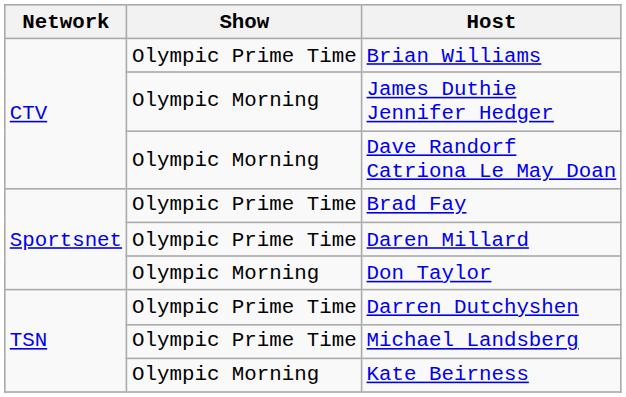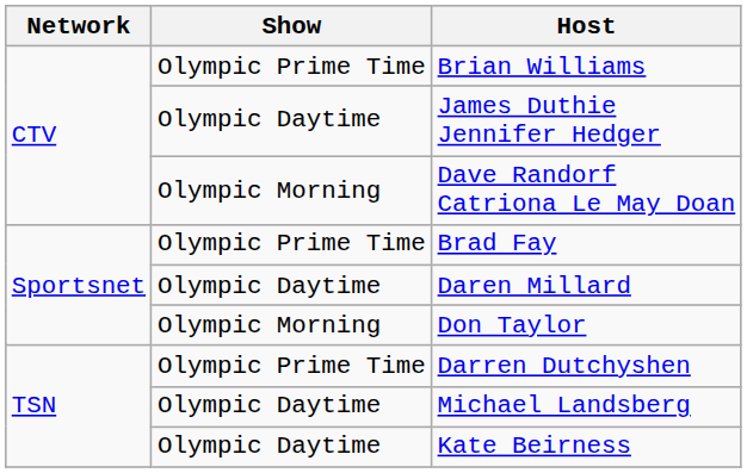James Duthie Jennifer Hedger | Show: Olympic Morning -> Olympic Daytime
Daren Millard | Show: Olympic Prime Time -> Olympic Daytime
Michael Landsberg | Show: Olympic Prime Time -> Olympic Daytime
Kate Beirness | Show: Olympic Morning -> Olympic Daytime
